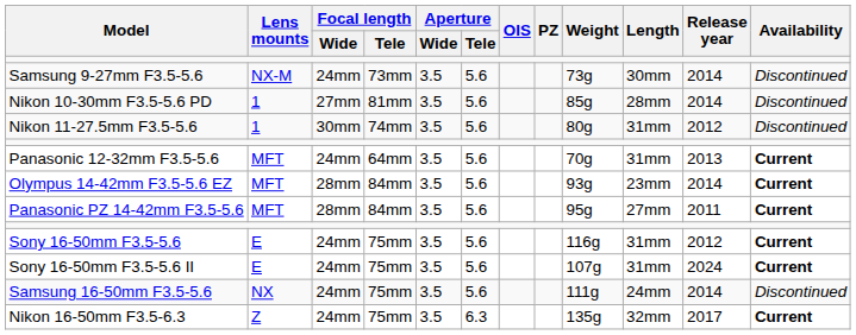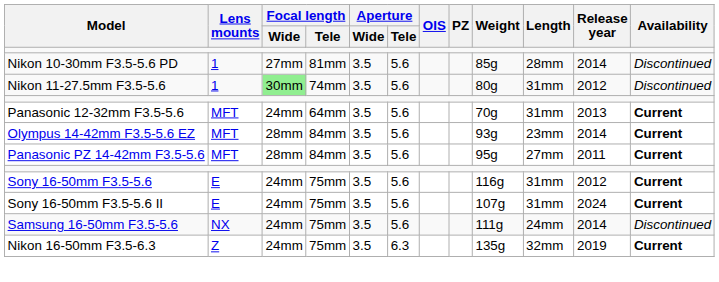- row: Samsung 9-27mm F3.5-5.6 | NX-M | 24mm | 73mm | 3.5 | 5.6 | 73g | 30mm | 2014 | Discontinued
Nikon 11-27.5mm F3.5-5.6 | Focal length / Wide: no background -> lightgreen background
Nikon 16-50mm F3.5-6.3 | Release year: 2017 -> 2019
